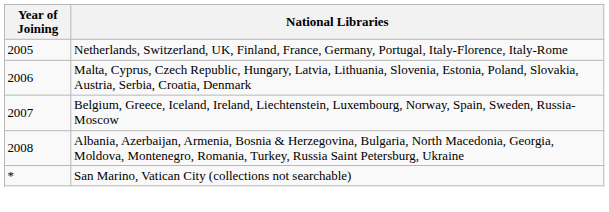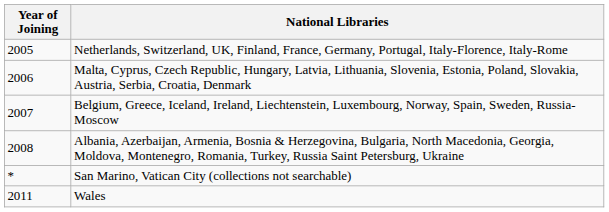+ row: 2011 | Wales
